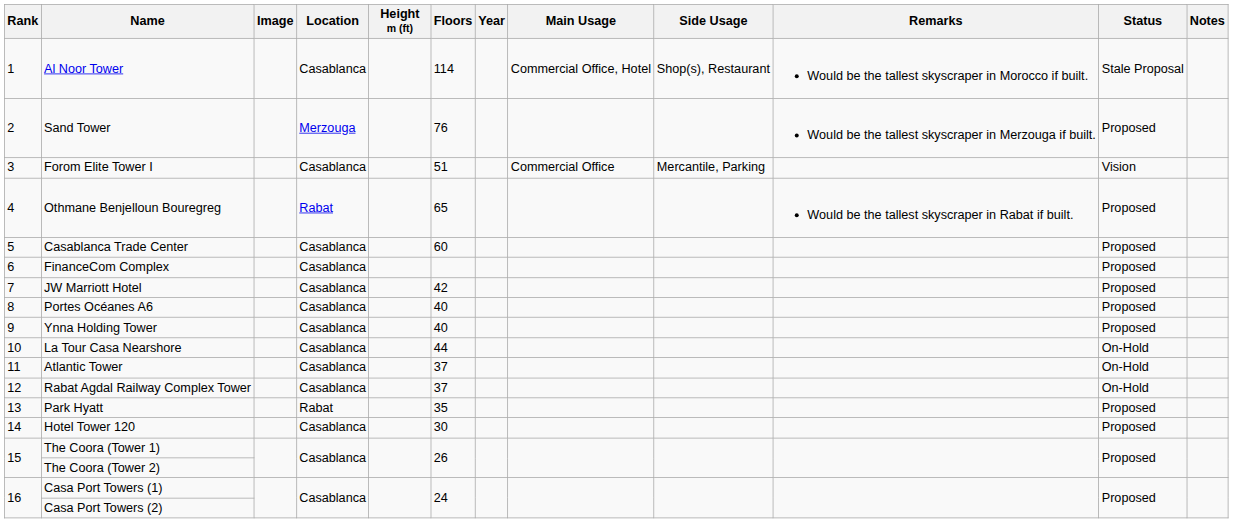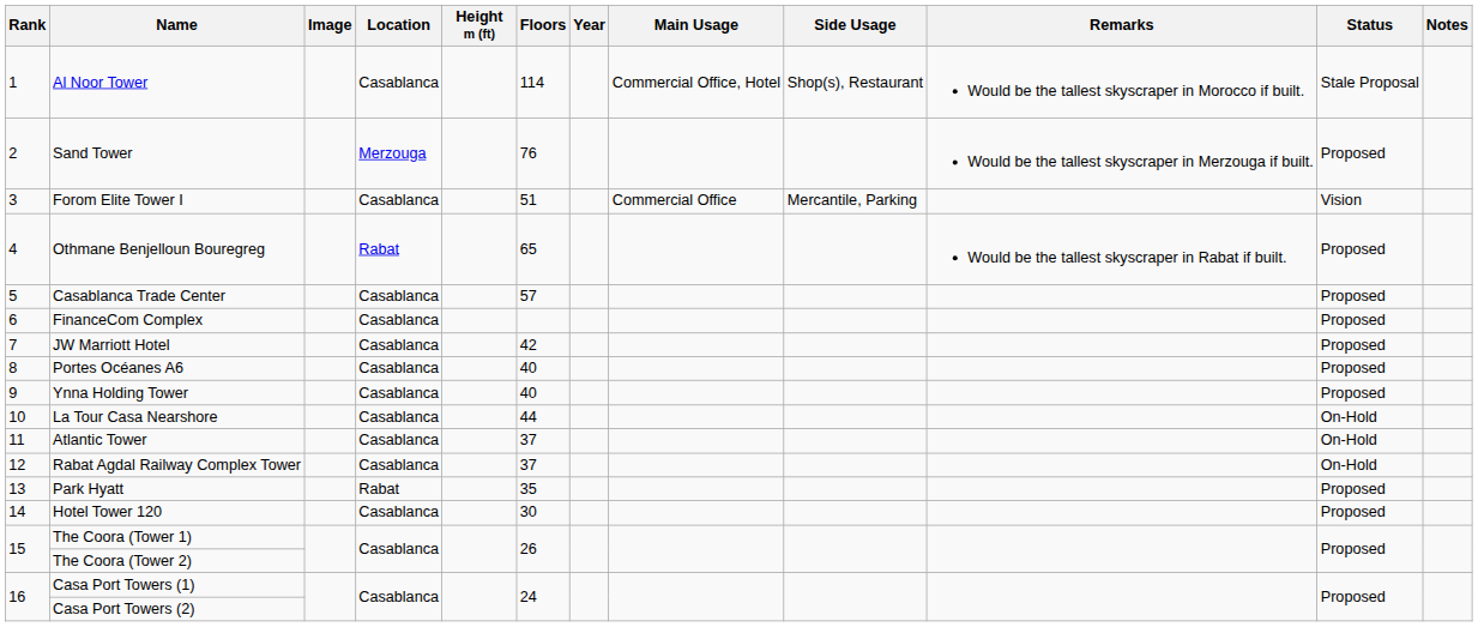Casablanca Trade Center | Floors: 60 -> 57
